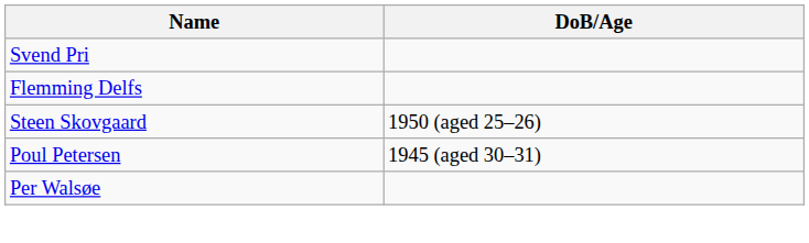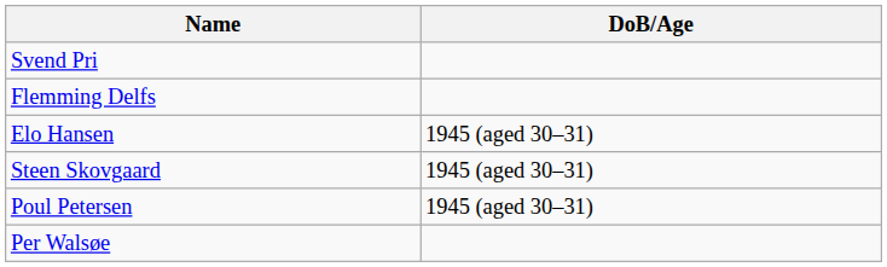+ row: Elo Hansen | 1945 (aged 30–31)
Steen Skovgaard | DoB/Age: 1950 (aged 25–26) -> 1945 (aged 30–31)
